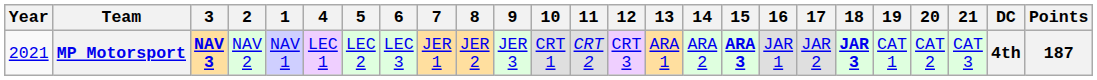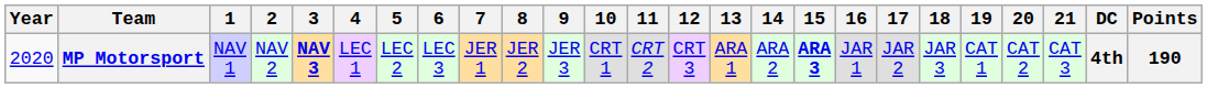columns swapped: 1 <-> 3
MP Motorsport | Year: 2021 -> 2020
MP Motorsport | 18: bold -> normal
MP Motorsport | Points: 187 -> 190
